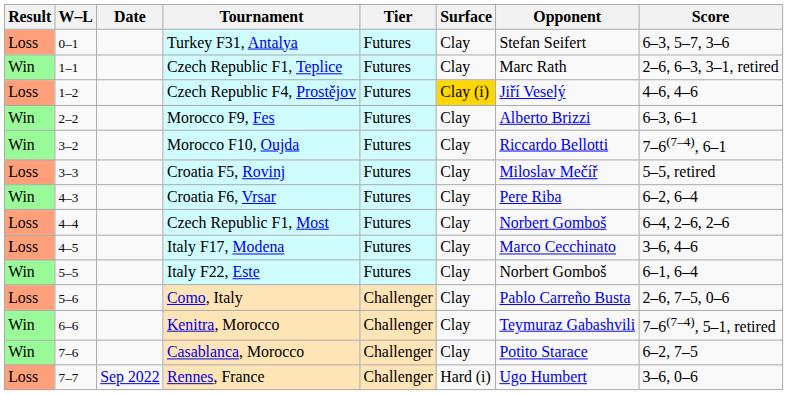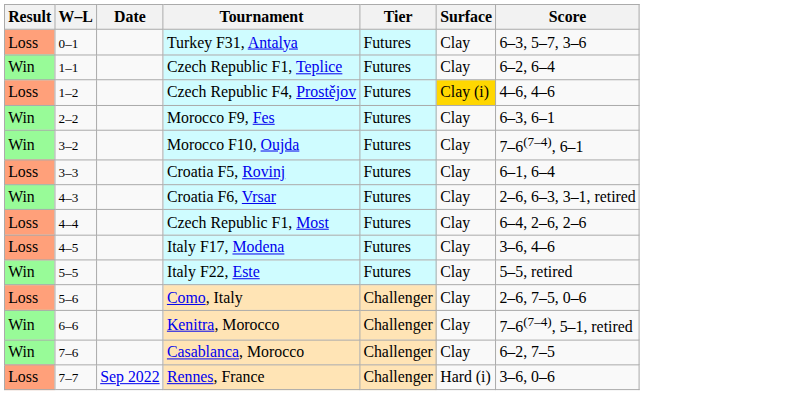- column: Opponent | Stefan Seifert | Marc Rath | Jiří Veselý | Alberto Brizzi | Riccardo Bellotti | Miloslav Mečíř | Pere Riba | Norbert Gomboš | Marco Cecchinato | Norbert Gomboš | Pablo Carreño Busta | Teymuraz Gabashvili | Potito Starace | Ugo Humbert
Czech Republic F1, Teplice | Score: 2–6, 6–3, 3–1, retired -> 6–2, 6–4
Croatia F5, Rovinj | Score: 5–5, retired -> 6–1, 6–4
Croatia F6, Vrsar | Score: 6–2, 6–4 -> 2–6, 6–3, 3–1, retired
Italy F22, Este | Score: 6–1, 6–4 -> 5–5, retired
